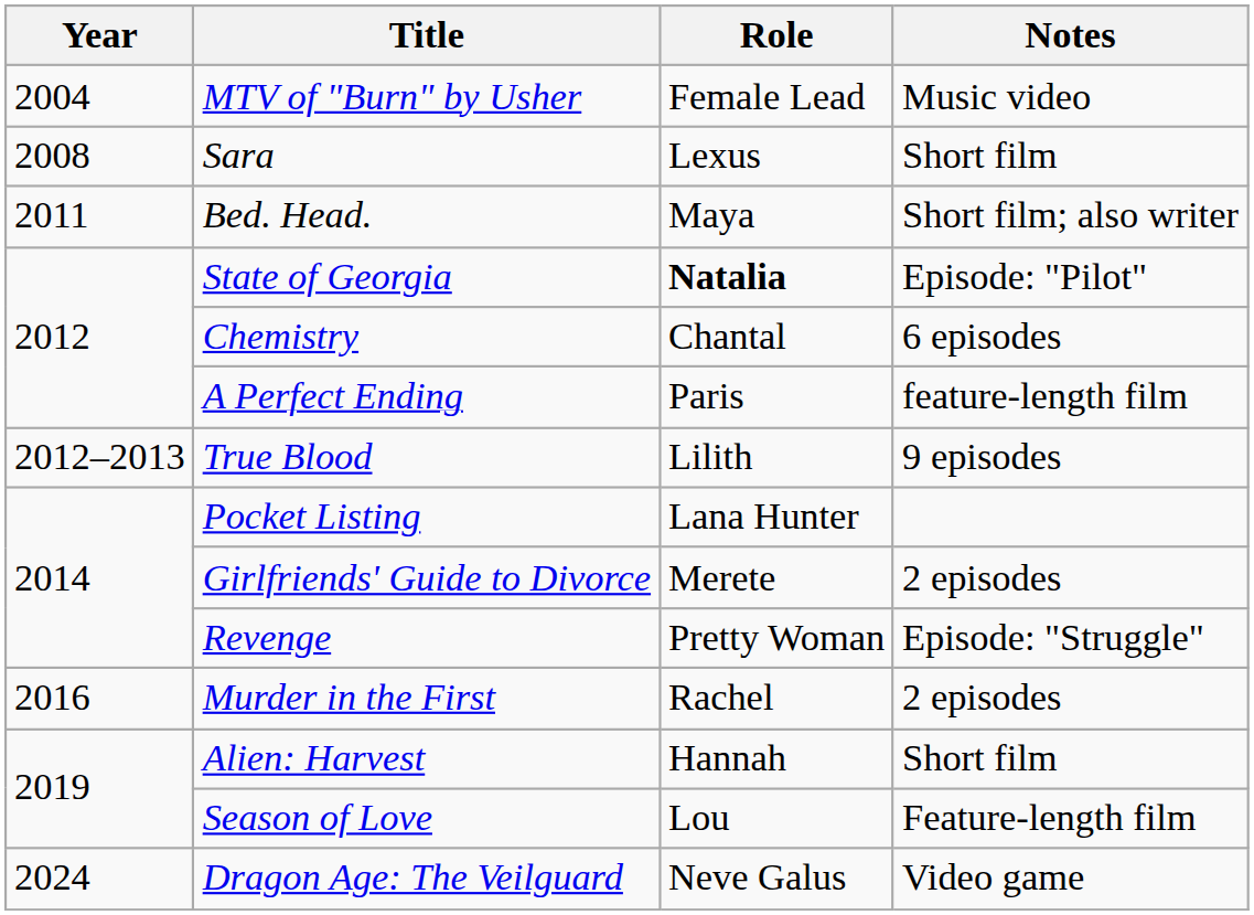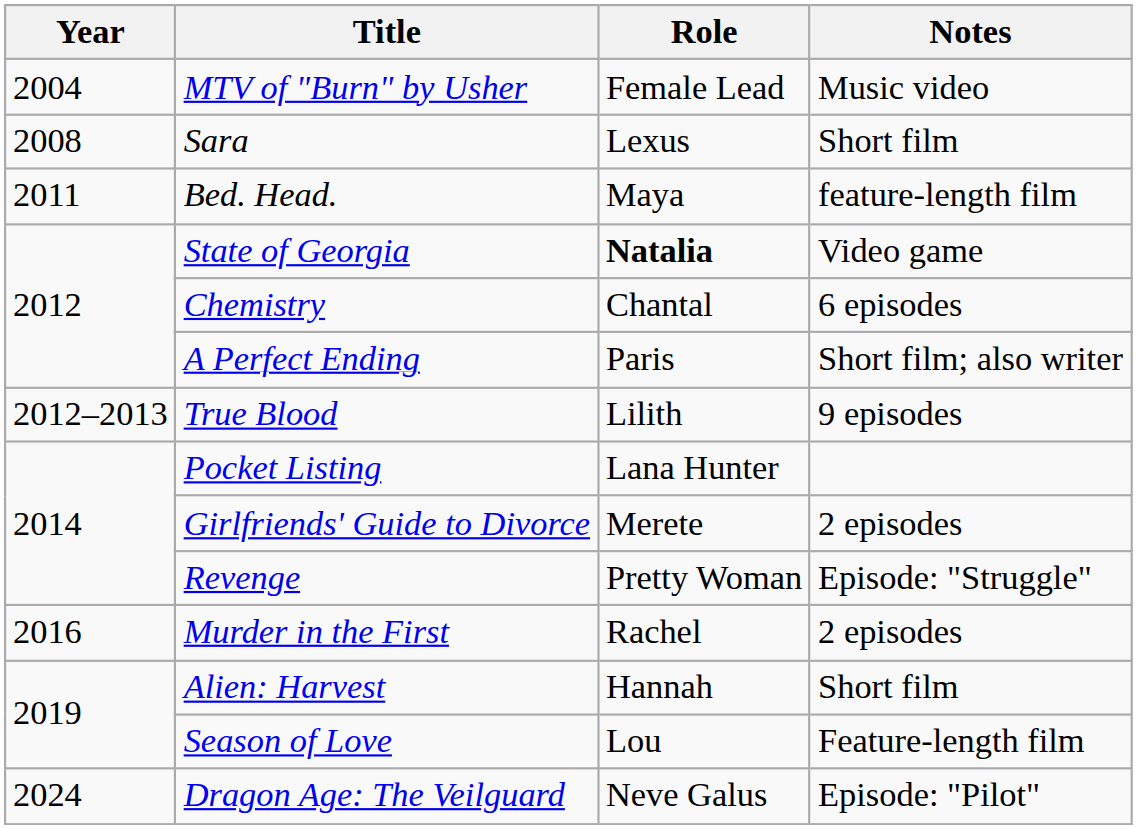Bed. Head. | Notes: Short film; also writer -> feature-length film
State of Georgia | Notes: Episode: "Pilot" -> Video game
A Perfect Ending | Notes: feature-length film -> Short film; also writer
Dragon Age: The Veilguard | Notes: Video game -> Episode: "Pilot"
